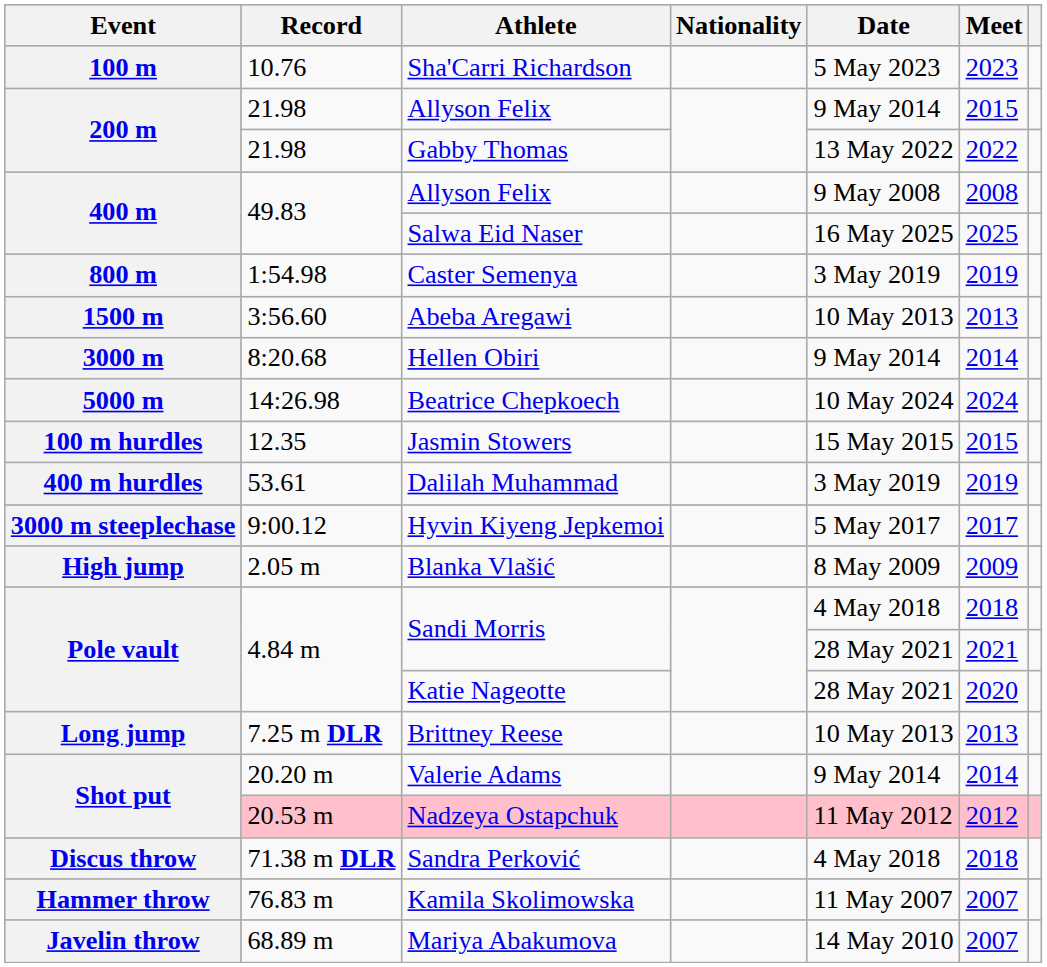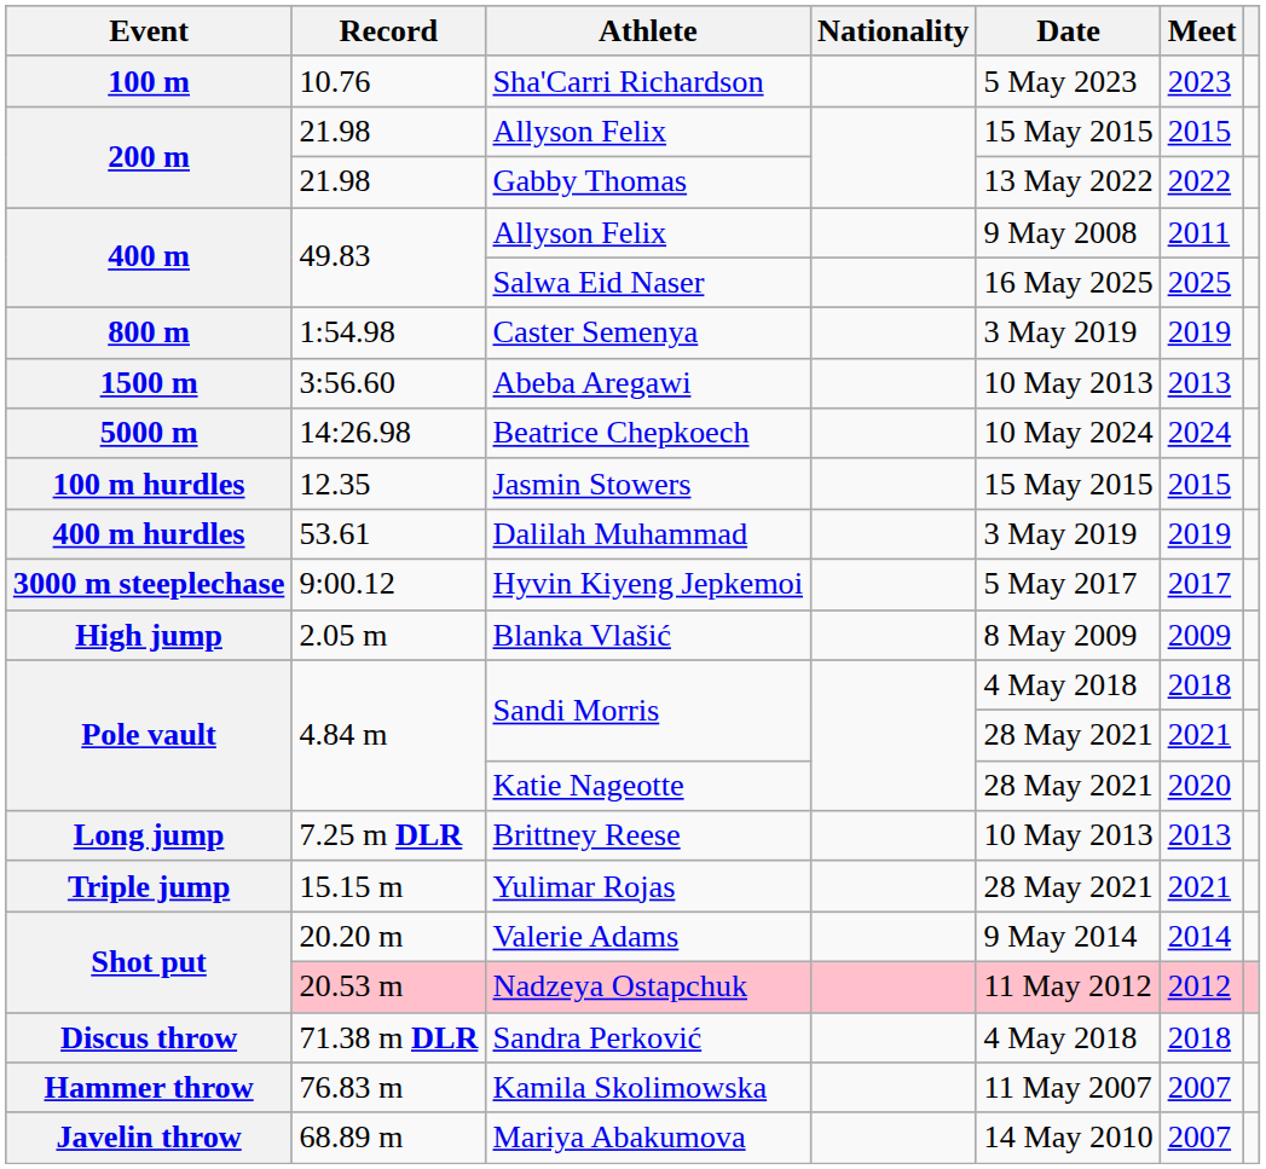21.98 / Allyson Felix | Date: 9 May 2014 -> 15 May 2015
49.83 / Allyson Felix | Meet: 2008 -> 2011
- row: 3000 m | 8:20.68 | Hellen Obiri | 9 May 2014 | 2014
+ row: Triple jump | 15.15 m | Yulimar Rojas | 28 May 2021 | 2021
